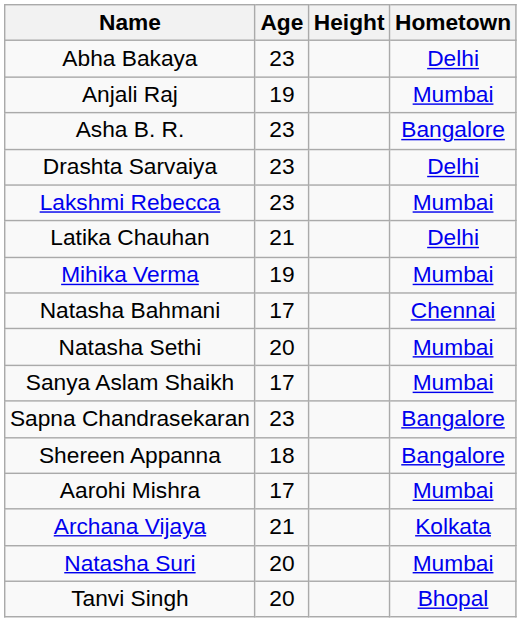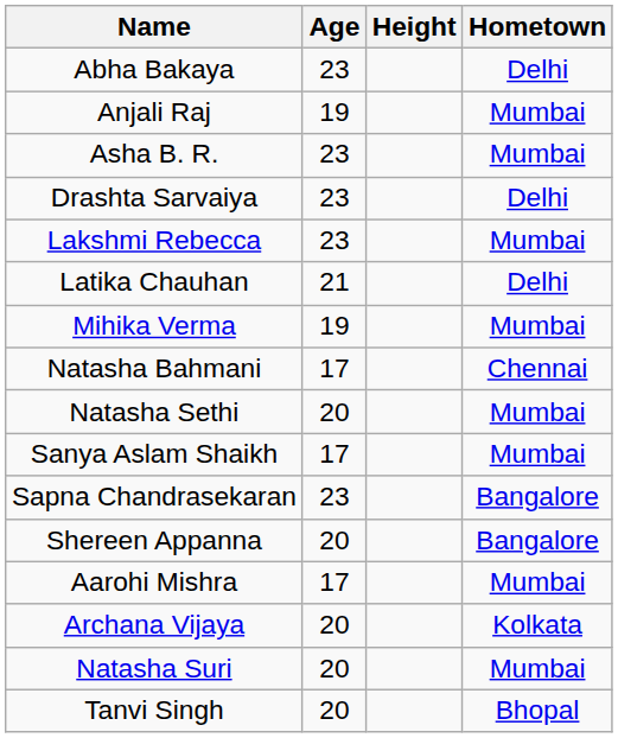Asha B. R. | Hometown: Bangalore -> Mumbai
Shereen Appanna | Age: 18 -> 20
Archana Vijaya | Age: 21 -> 20
